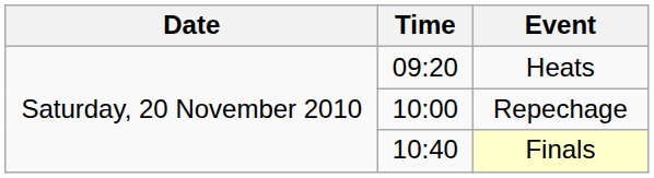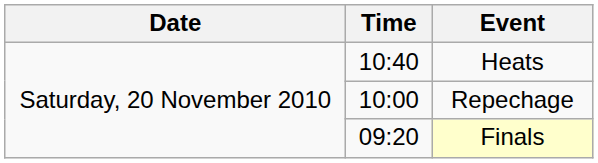Heats | Time: 09:20 -> 10:40
Finals | Time: 10:40 -> 09:20
